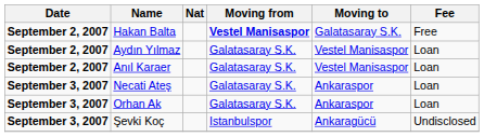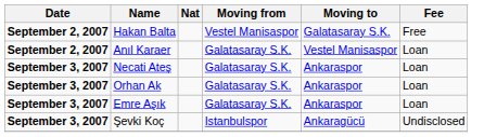Hakan Balta | Moving from: bold -> normal
- row: September 2, 2007 | Aydın Yılmaz | Galatasaray S.K. | Vestel Manisaspor | Loan
+ row: September 3, 2007 | Emre Aşık | Galatasaray S.K. | Ankaraspor | Loan
